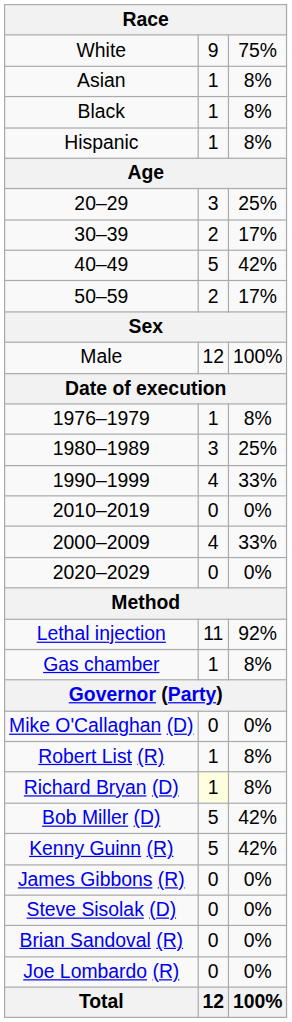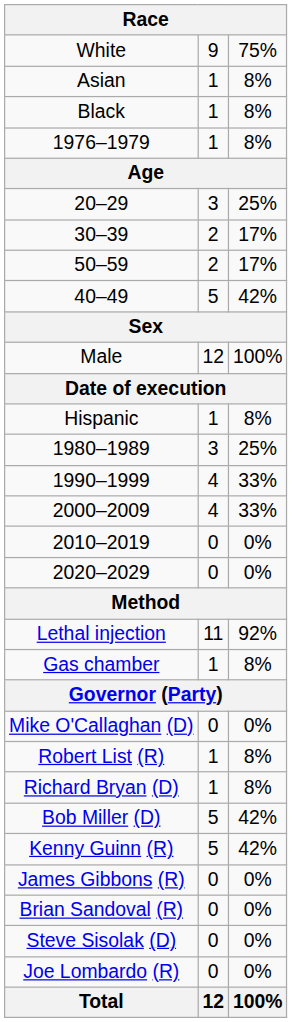rows swapped: Hispanic <-> 1976–1979
rows swapped: 40–49 <-> 50–59
rows swapped: 2000–2009 <-> 2010–2019
Richard Bryan (D) | column 2: lightyellow background -> no background
rows swapped: Brian Sandoval (R) <-> Steve Sisolak (D)
